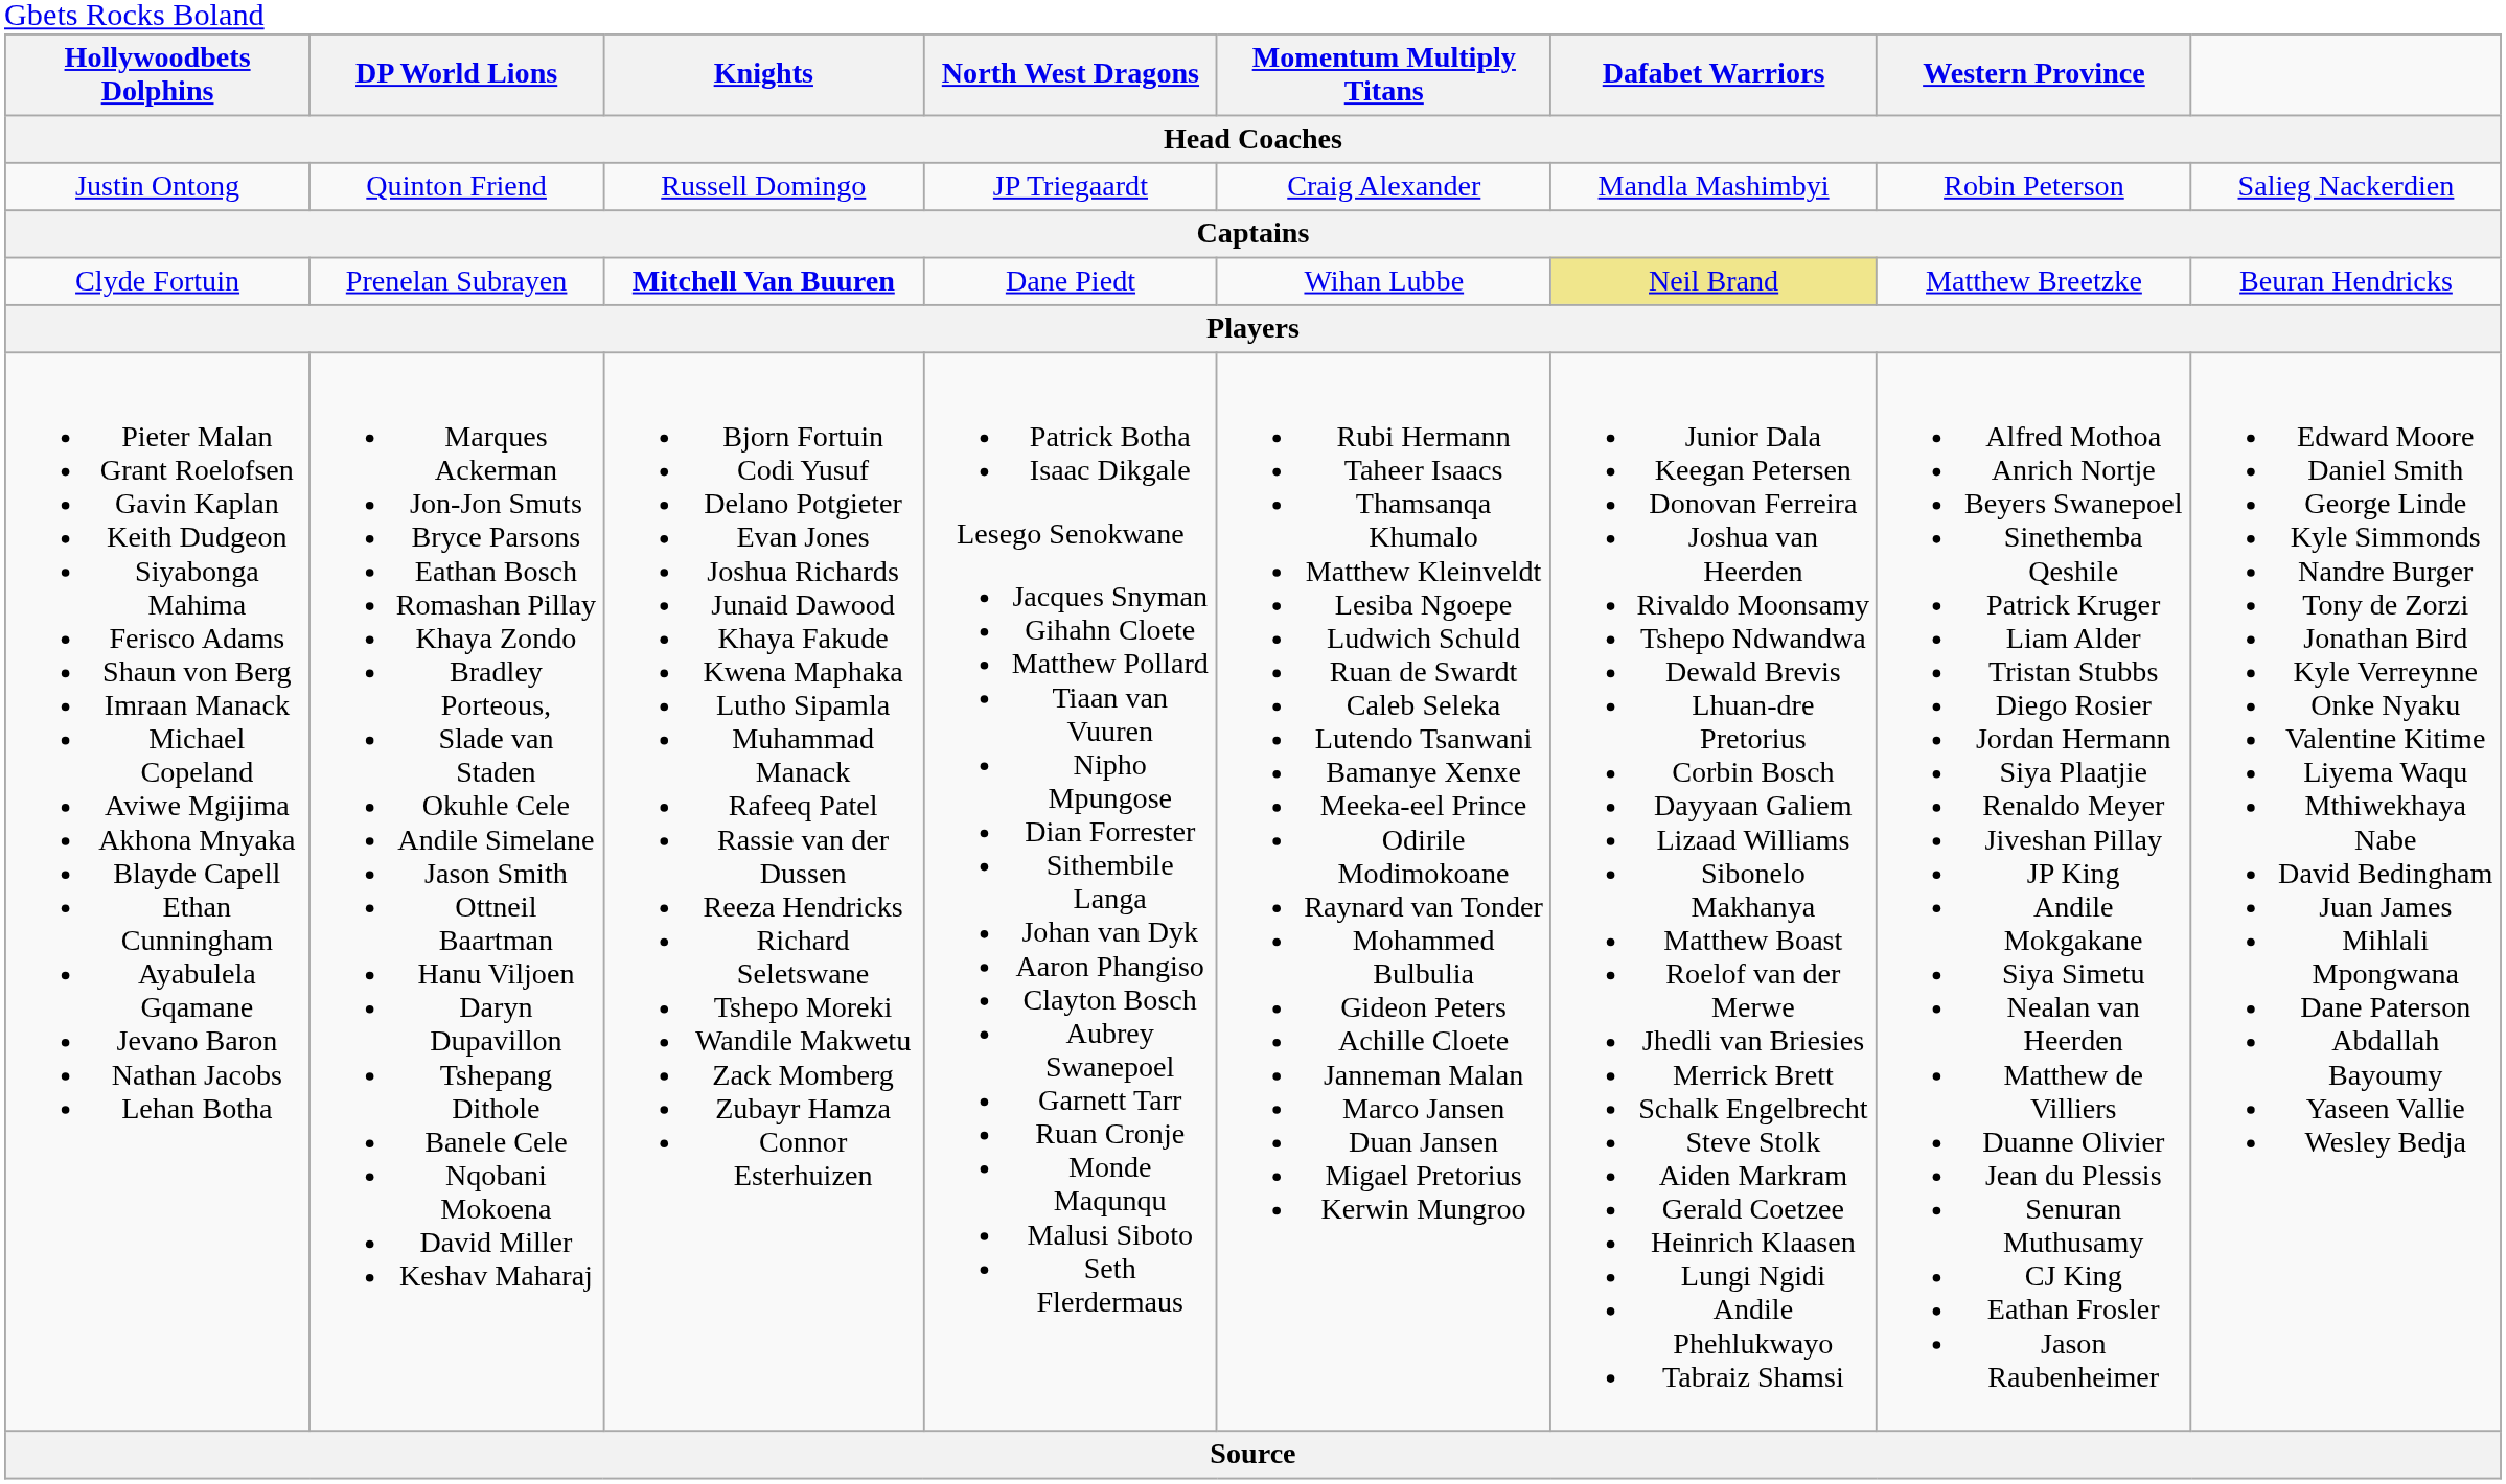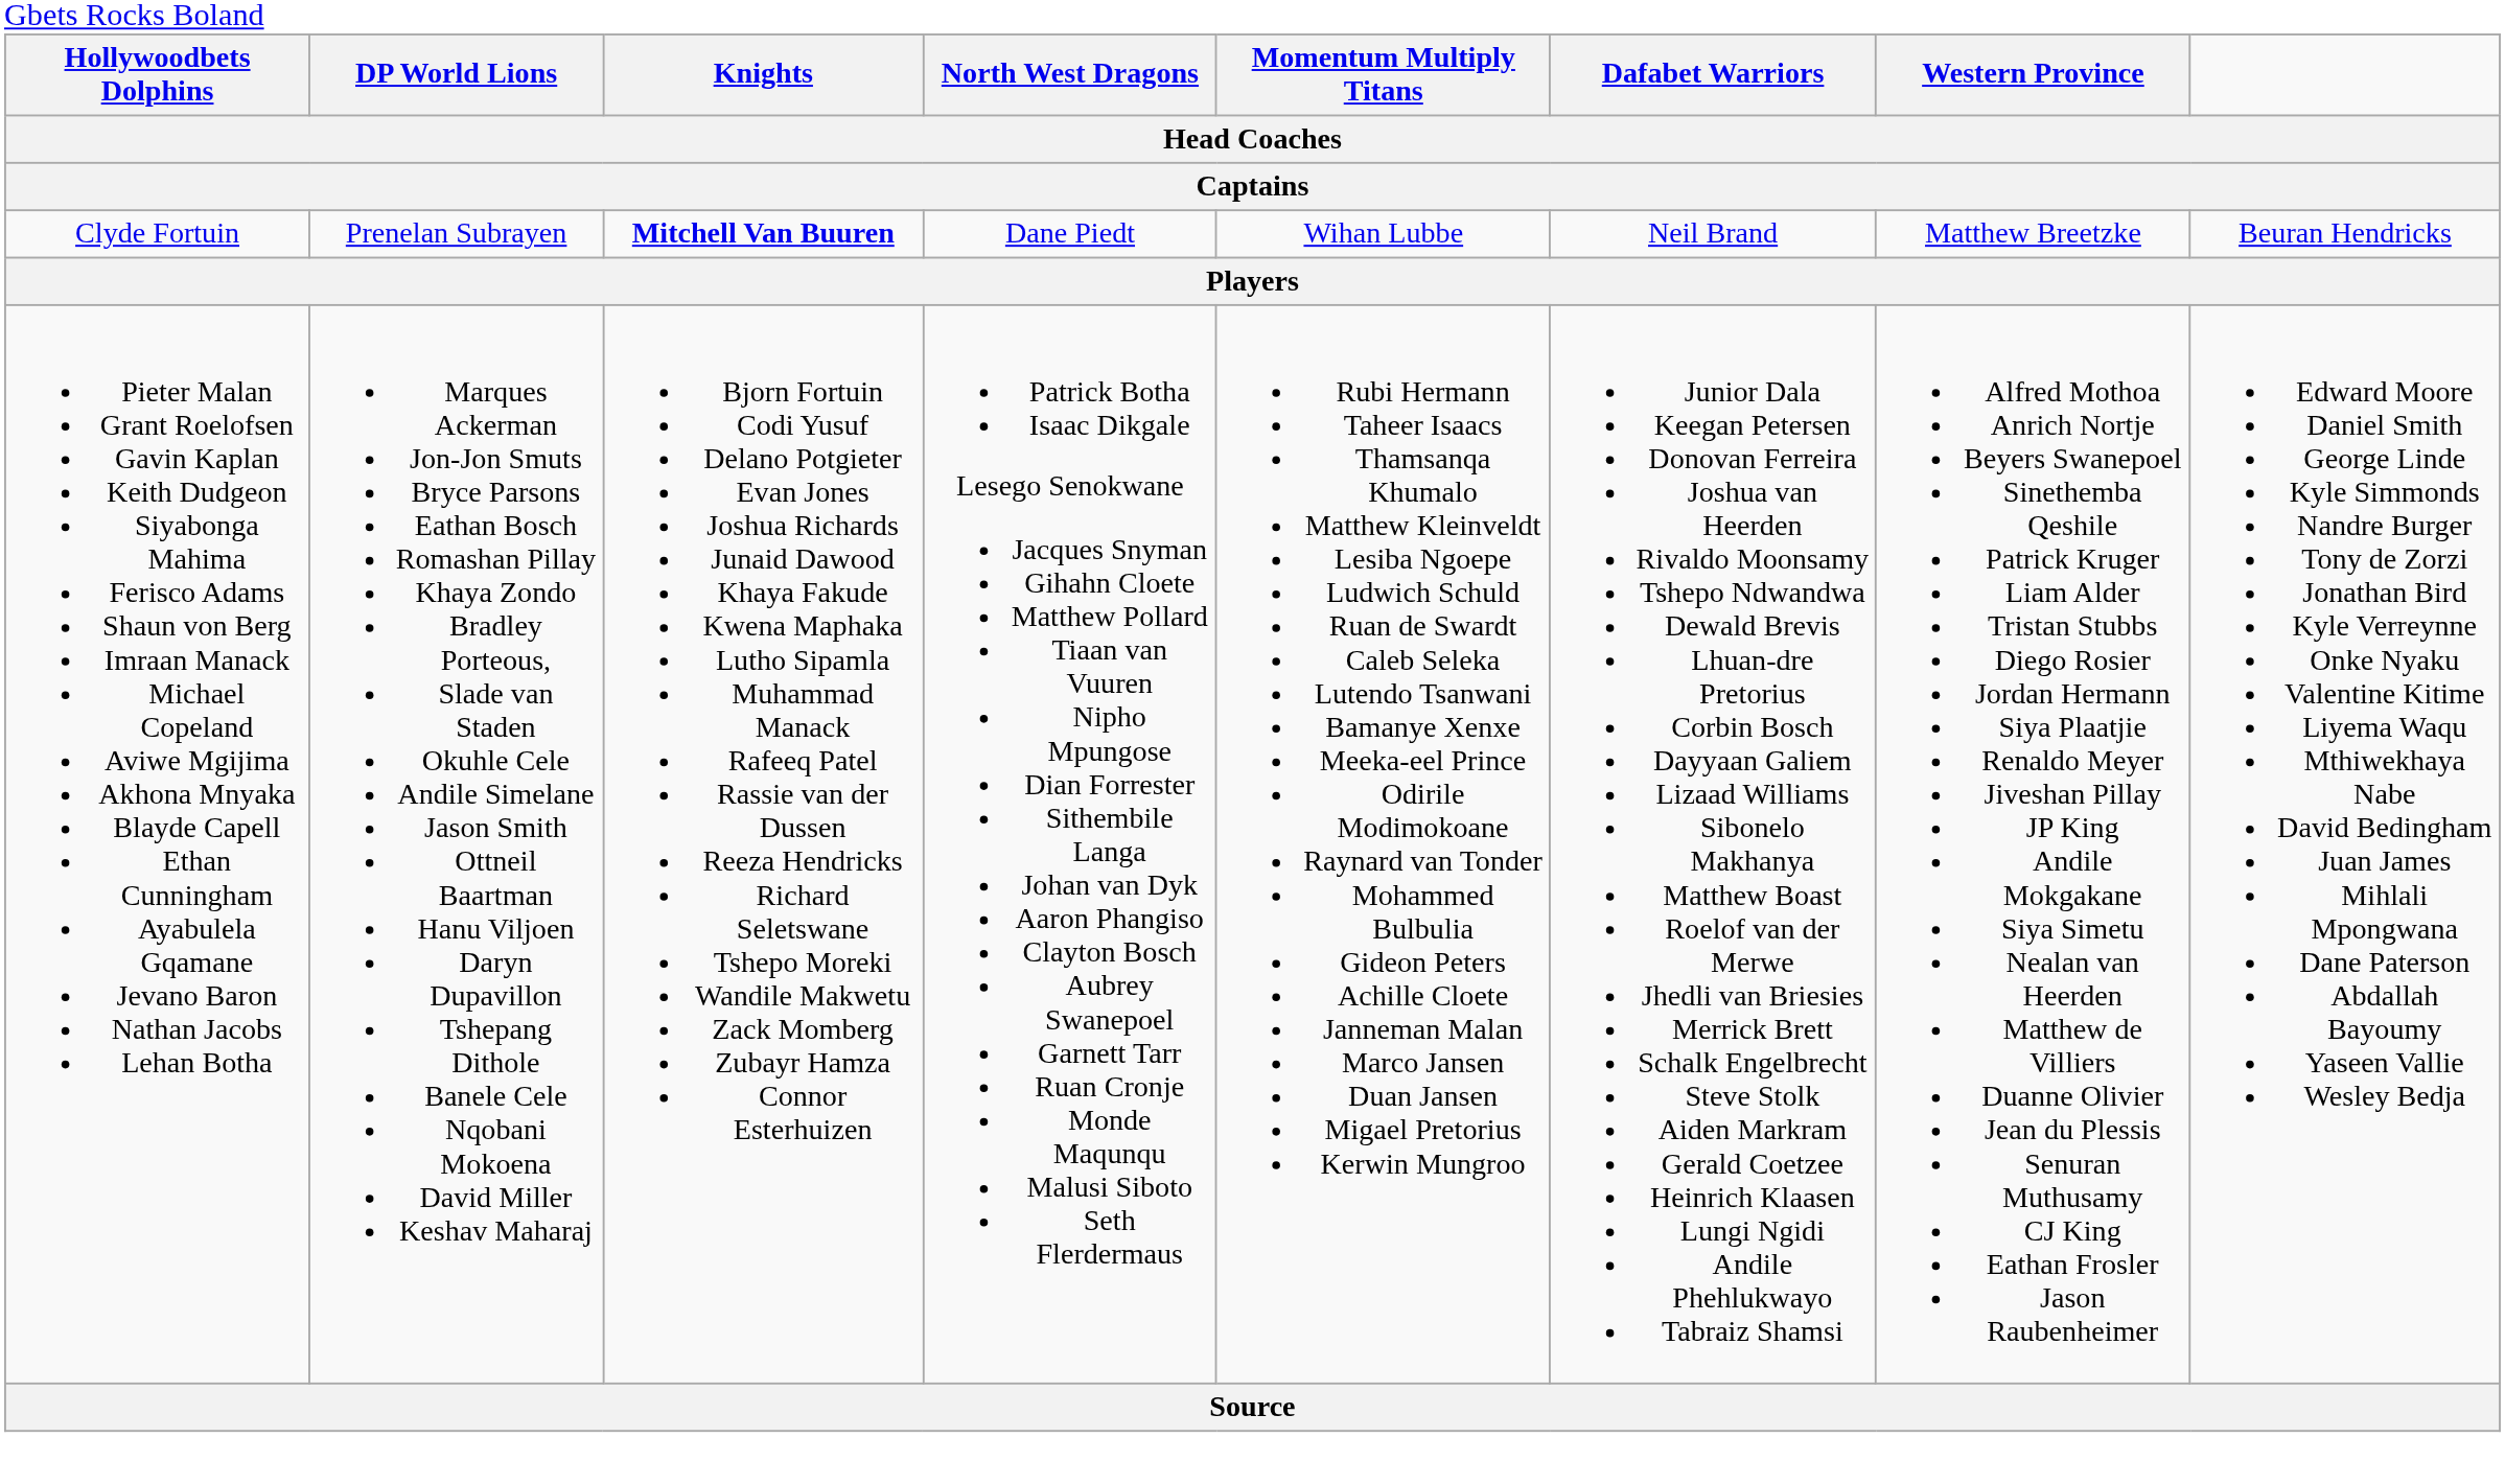- row: Justin Ontong | Quinton Friend | Russell Domingo | JP Triegaardt | Craig Alexander | Mandla Mashimbyi | Robin Peterson | Salieg Nackerdien
Clyde Fortuin | Momentum Multiply Titans: khaki background -> no background
